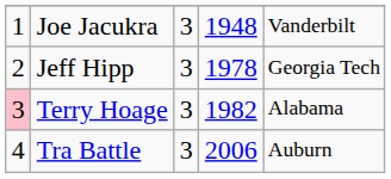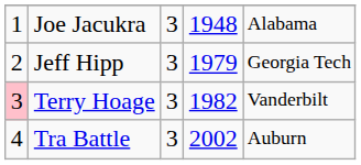Joe Jacukra | column 5: Vanderbilt -> Alabama
Jeff Hipp | column 4: 1978 -> 1979
Terry Hoage | column 5: Alabama -> Vanderbilt
Tra Battle | column 4: 2006 -> 2002
